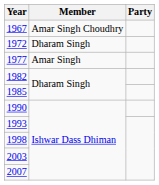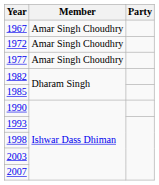1972 | Member: Dharam Singh -> Amar Singh Choudhry
1977 | Member: Amar Singh -> Amar Singh Choudhry
